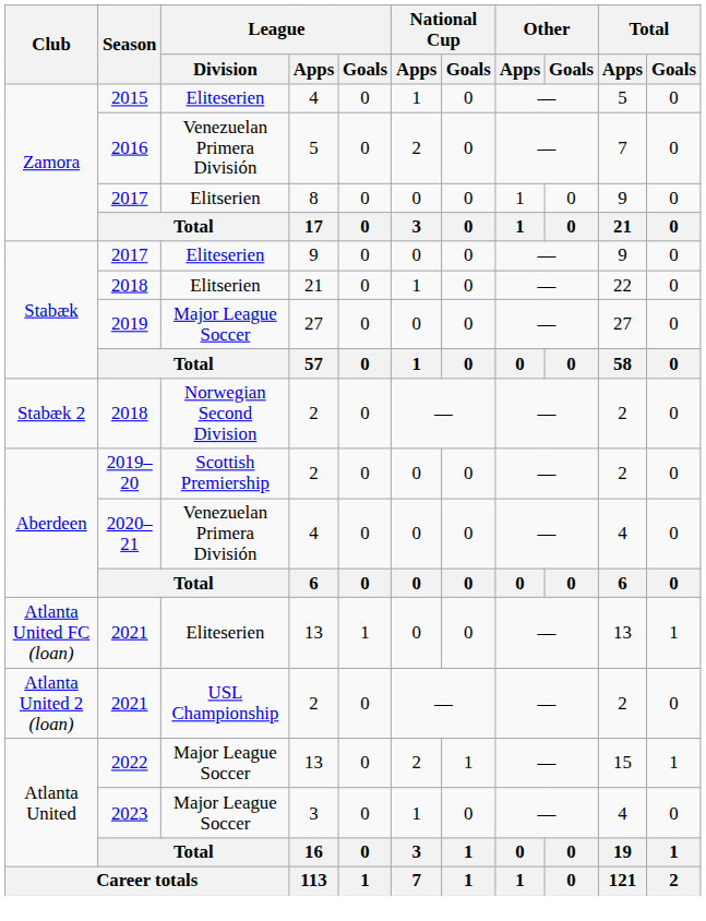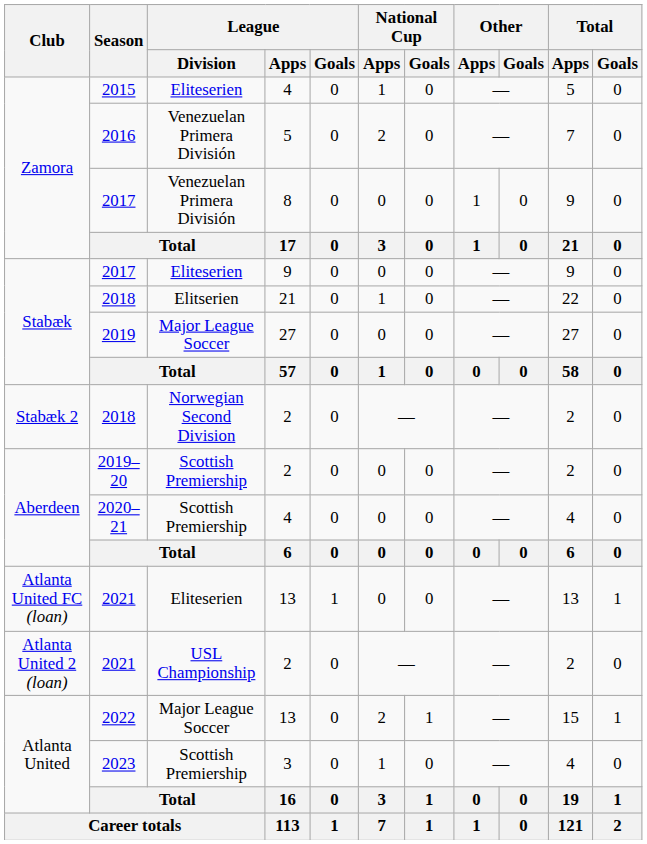2017 / 8 | League / Division: Elitserien -> Venezuelan Primera División
2020–21 | League / Division: Venezuelan Primera División -> Scottish Premiership
2023 | League / Division: Major League Soccer -> Scottish Premiership
